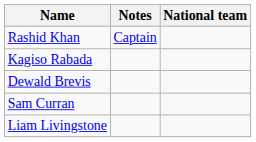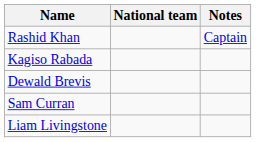columns swapped: National team <-> Notes
